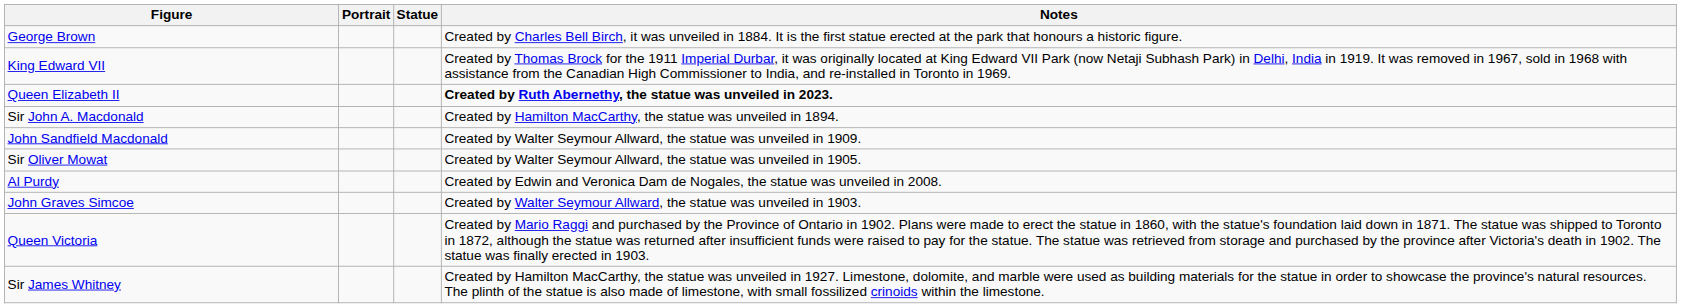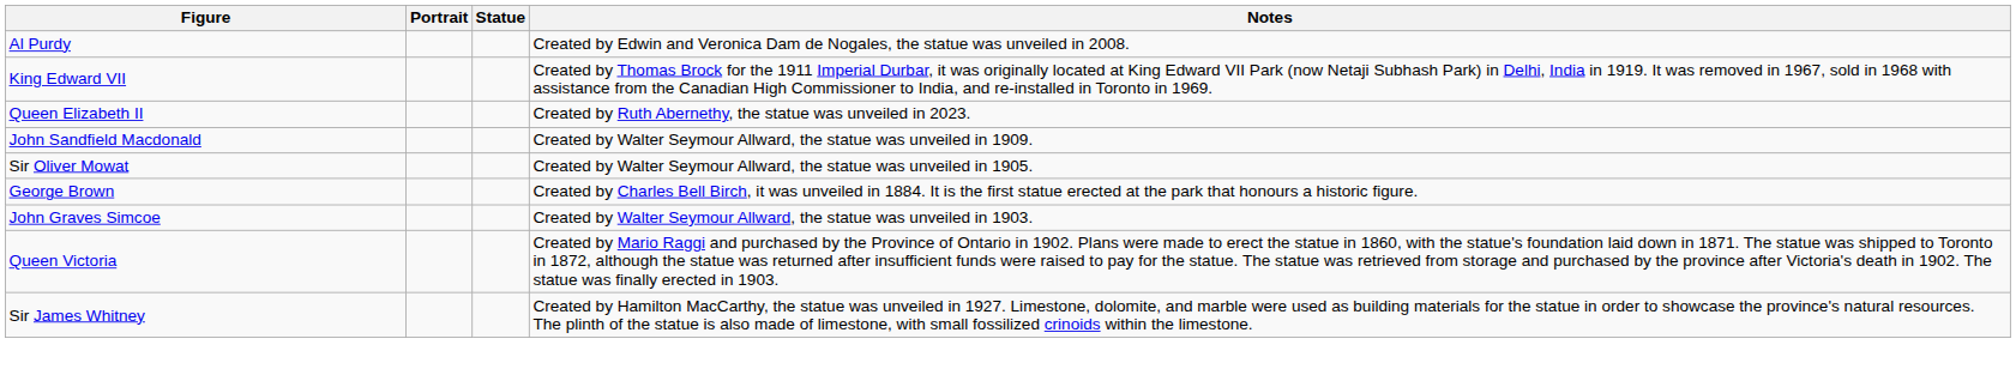rows swapped: George Brown <-> Al Purdy
Queen Elizabeth II | Notes: bold -> normal
- row: Sir John A. Macdonald | Created by Hamilton MacCarthy, the statue was unveiled in 1894.
